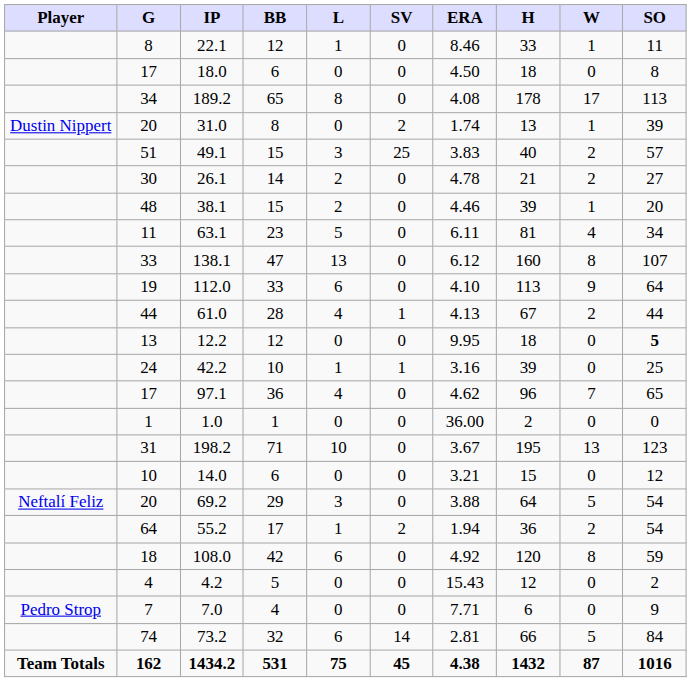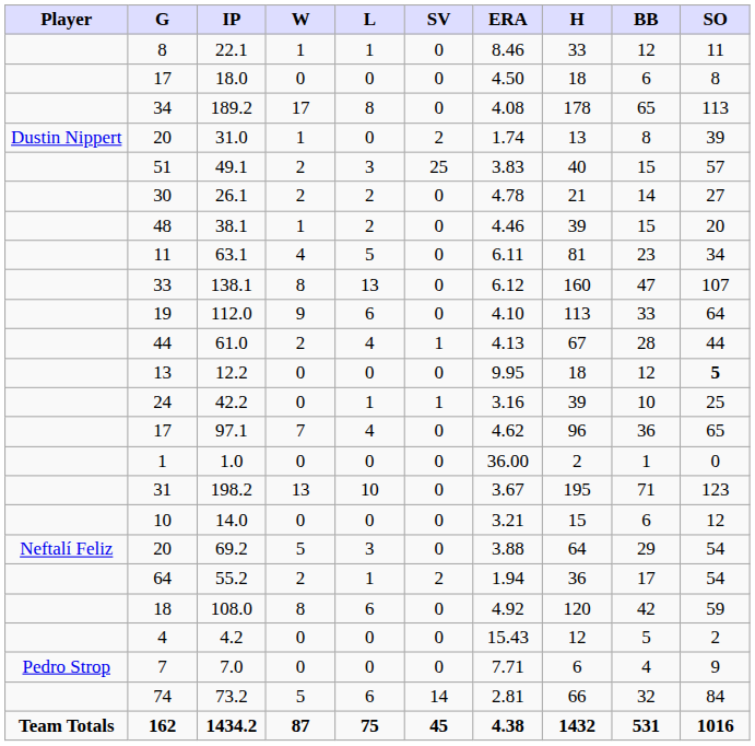columns swapped: W <-> BB
